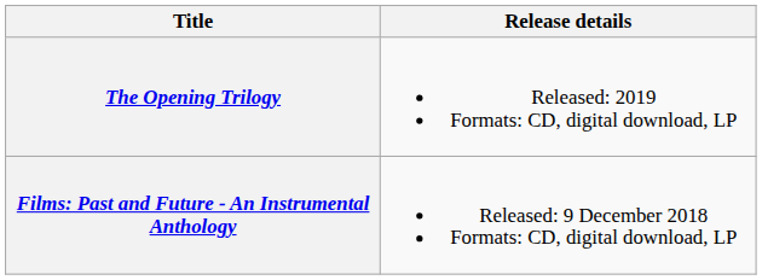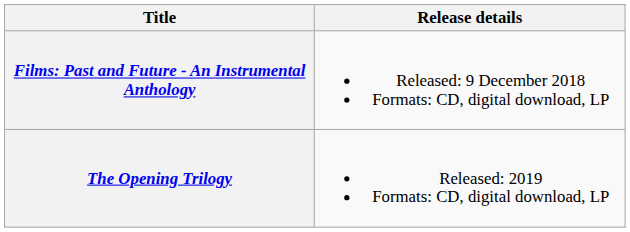rows swapped: Films: Past and Future - An Instrumental Anthology <-> The Opening Trilogy
